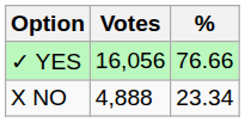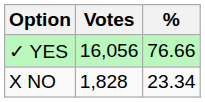X NO | Votes: 4,888 -> 1,828
